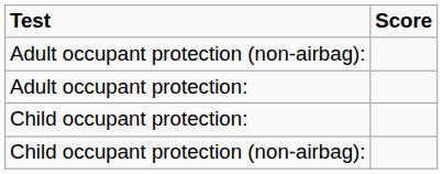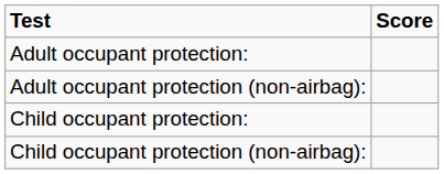rows swapped: Adult occupant protection: <-> Adult occupant protection (non-airbag):
